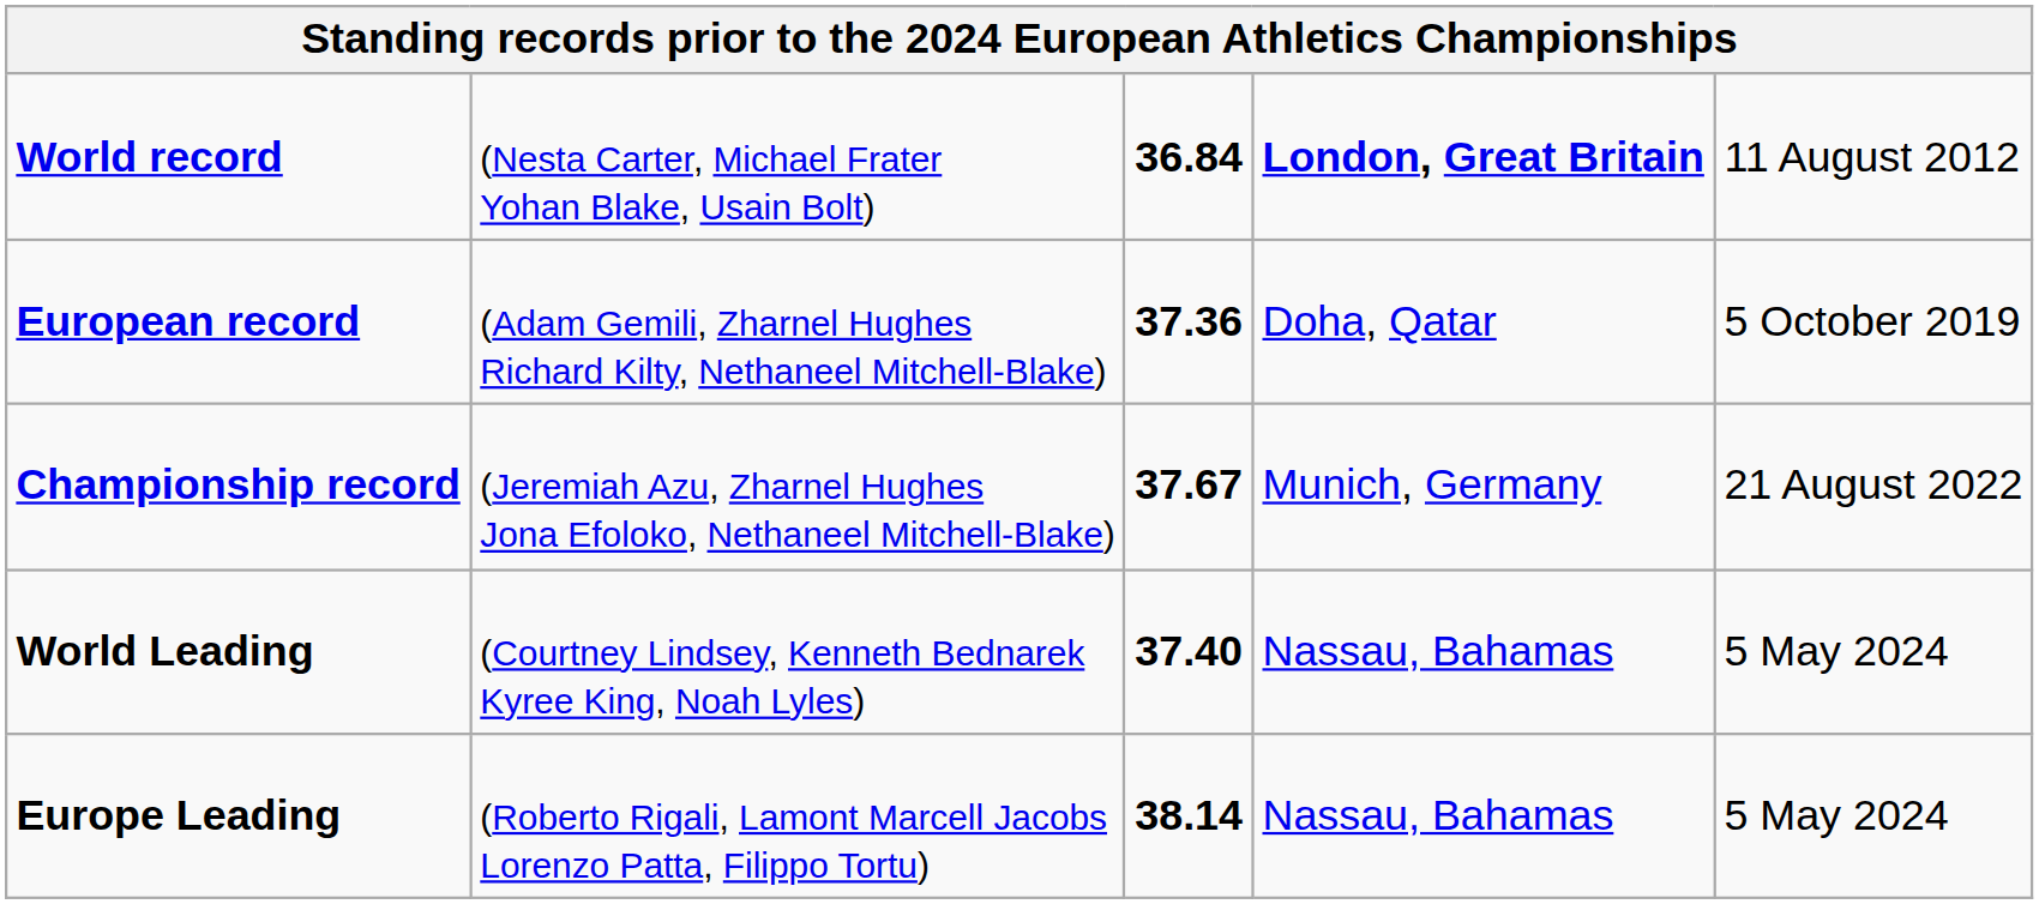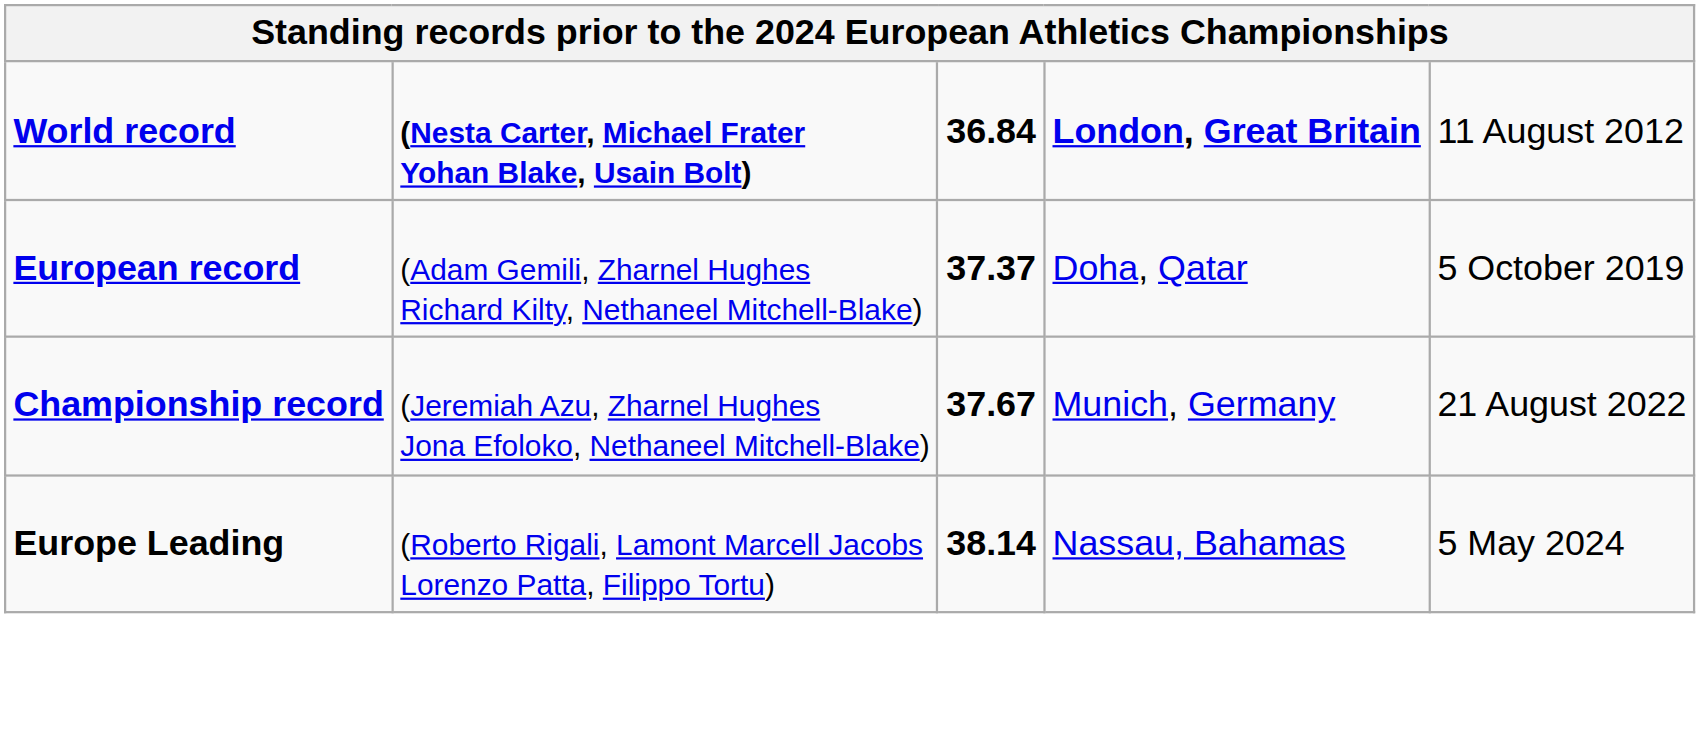World record | column 2: normal -> bold
European record | column 3: 37.36 -> 37.37
- row: World Leading | (Courtney Lindsey, Kenneth Bednarek Kyree King, Noah Lyles) | 37.40 | Nassau, Bahamas | 5 May 2024
